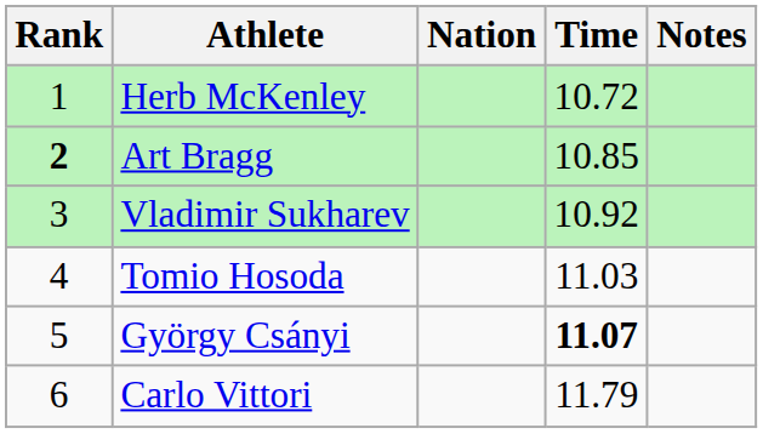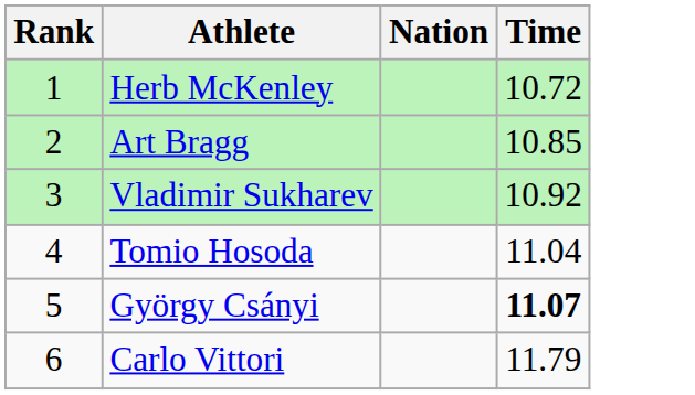- column: Notes
Art Bragg | Rank: bold -> normal
Tomio Hosoda | Time: 11.03 -> 11.04
